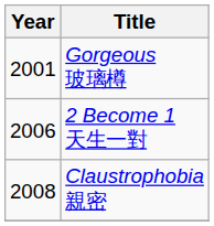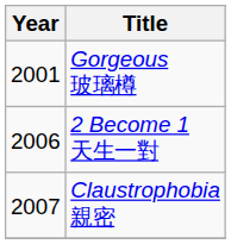Claustrophobia 親密 | Year: 2008 -> 2007
